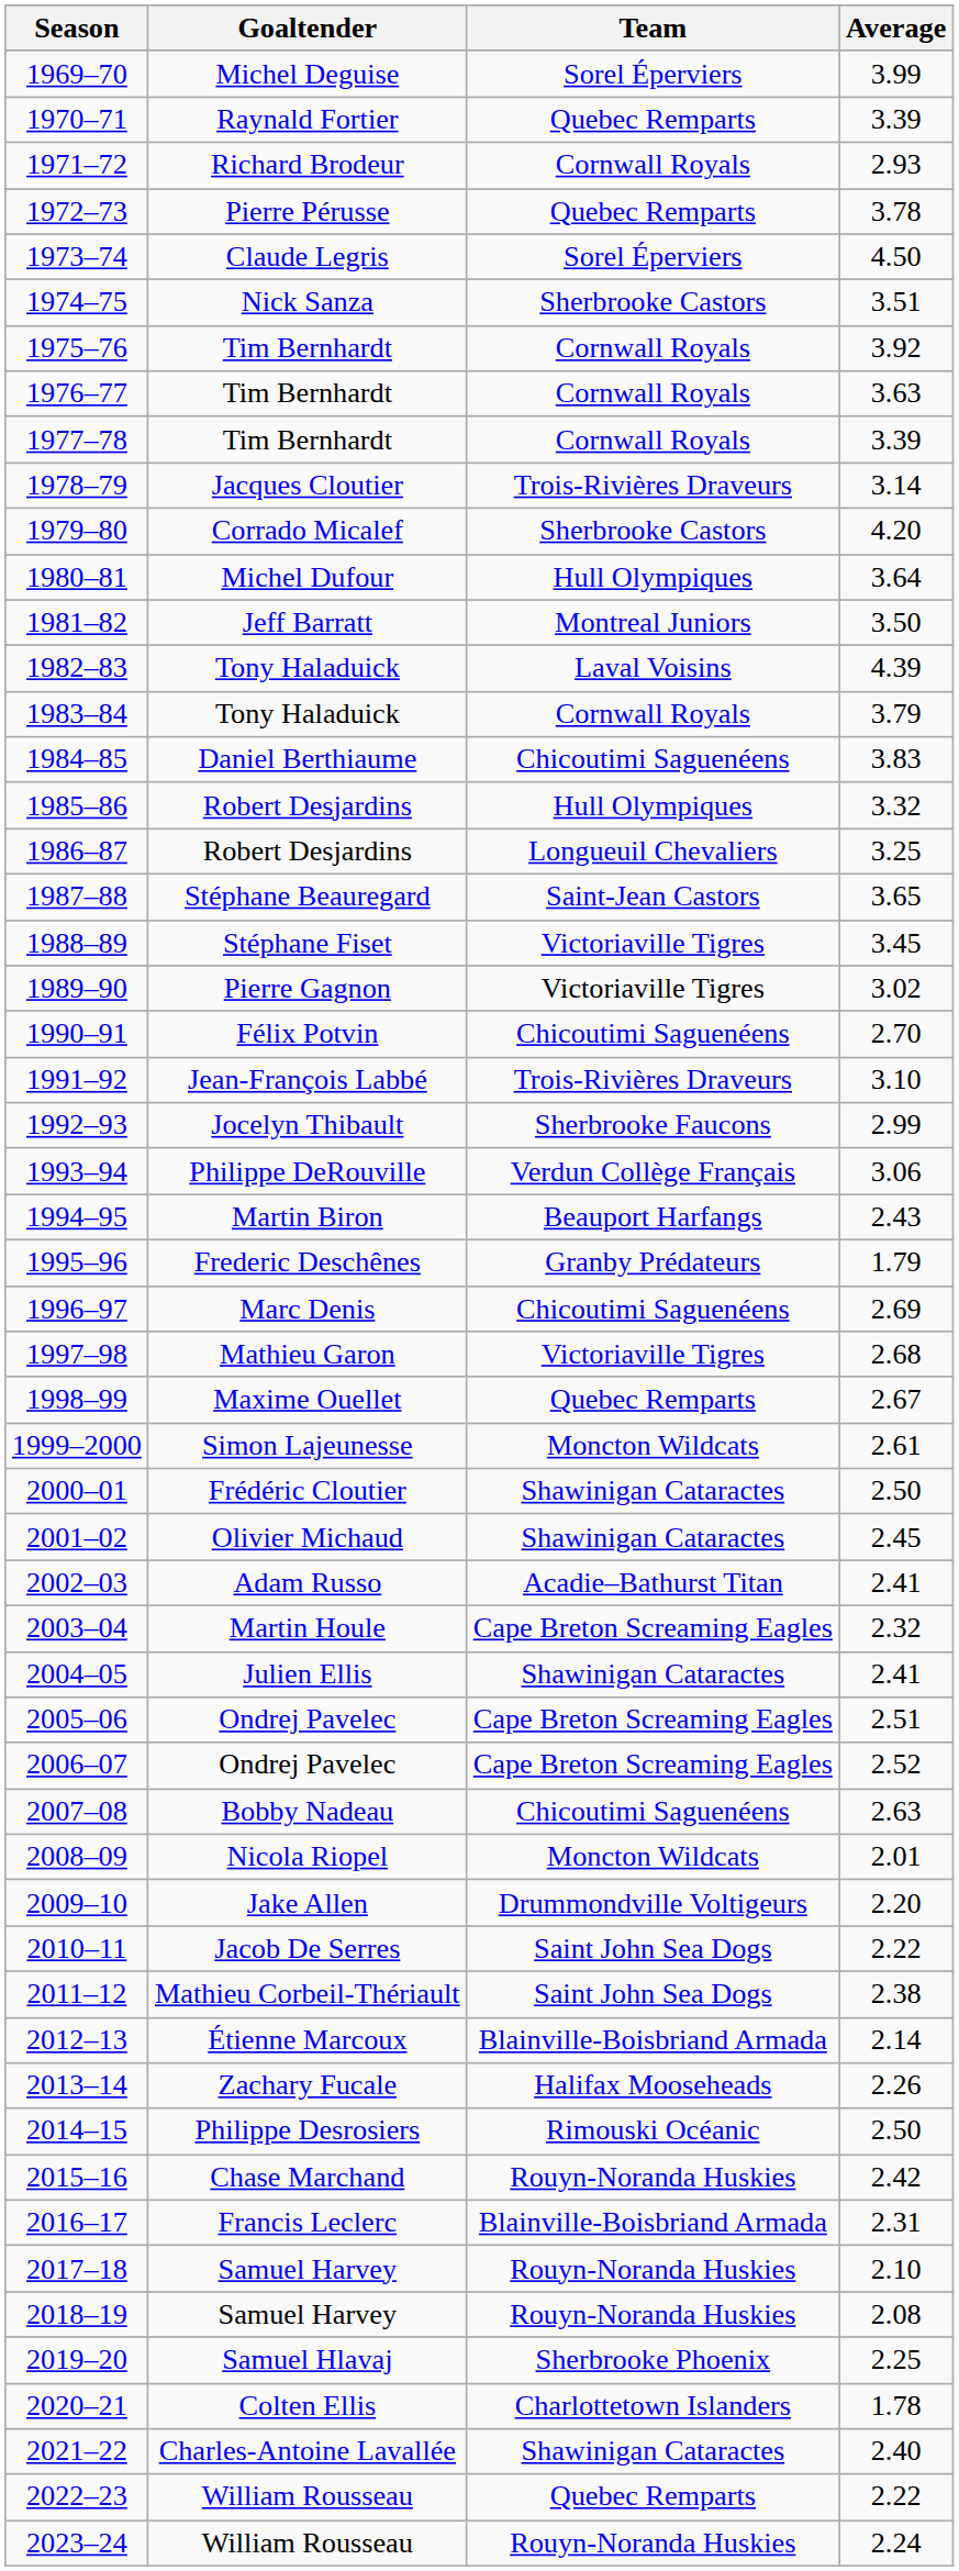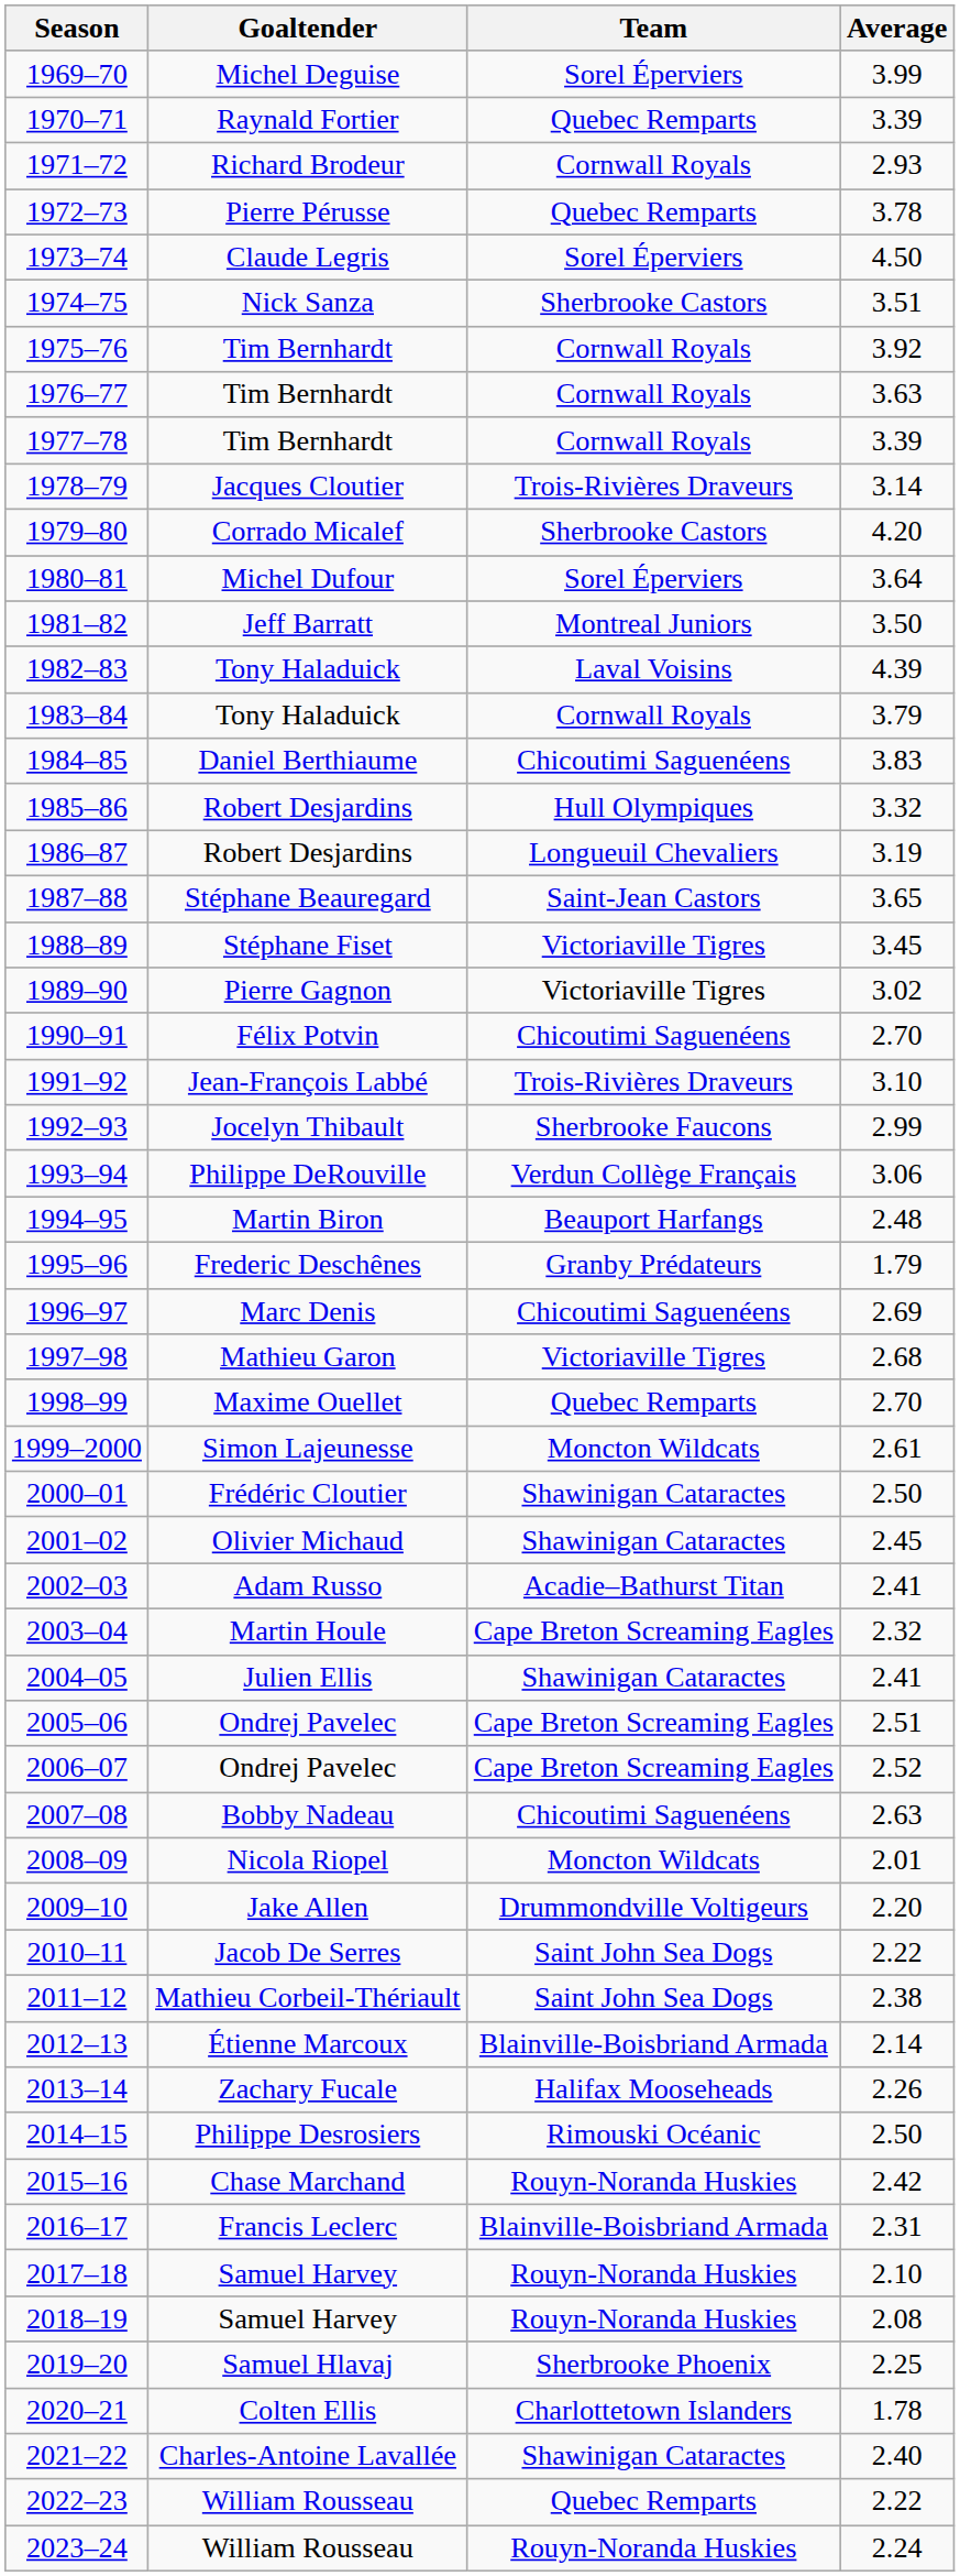1980–81 | Team: Hull Olympiques -> Sorel Éperviers
1986–87 | Average: 3.25 -> 3.19
1994–95 | Average: 2.43 -> 2.48
1998–99 | Average: 2.67 -> 2.70
